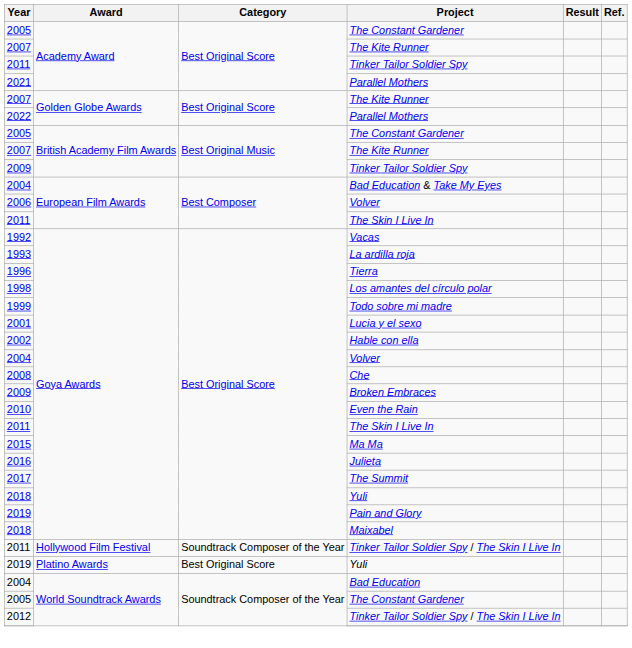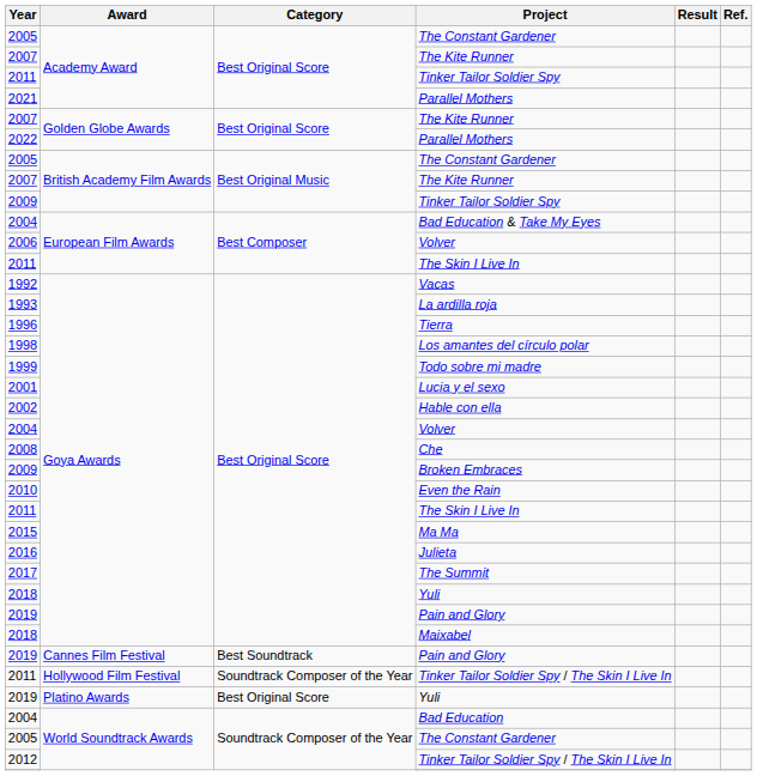+ row: 2019 | Cannes Film Festival | Best Soundtrack | Pain and Glory
